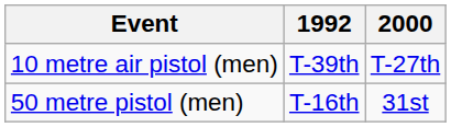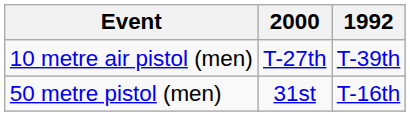columns swapped: 1992 <-> 2000
